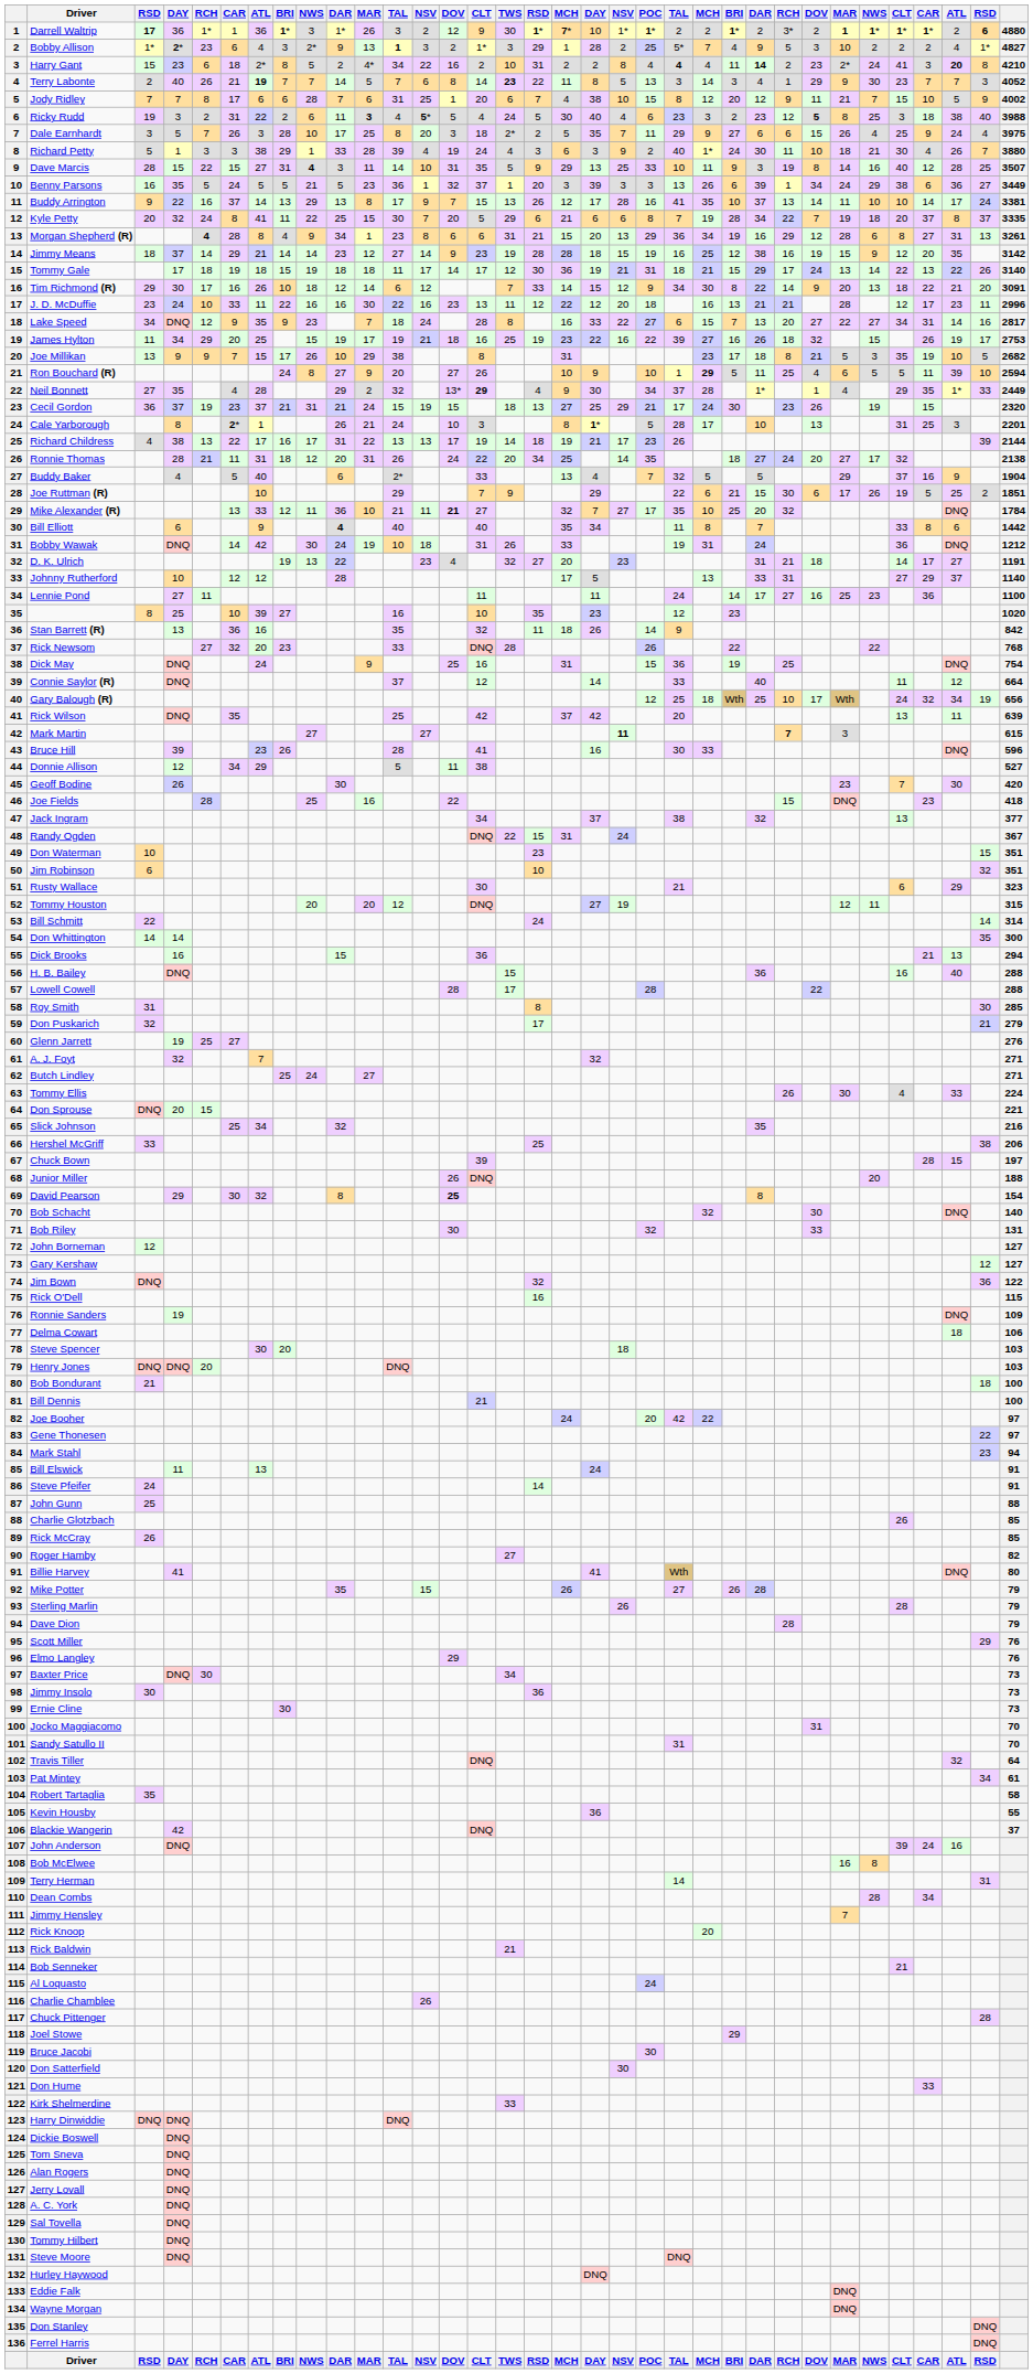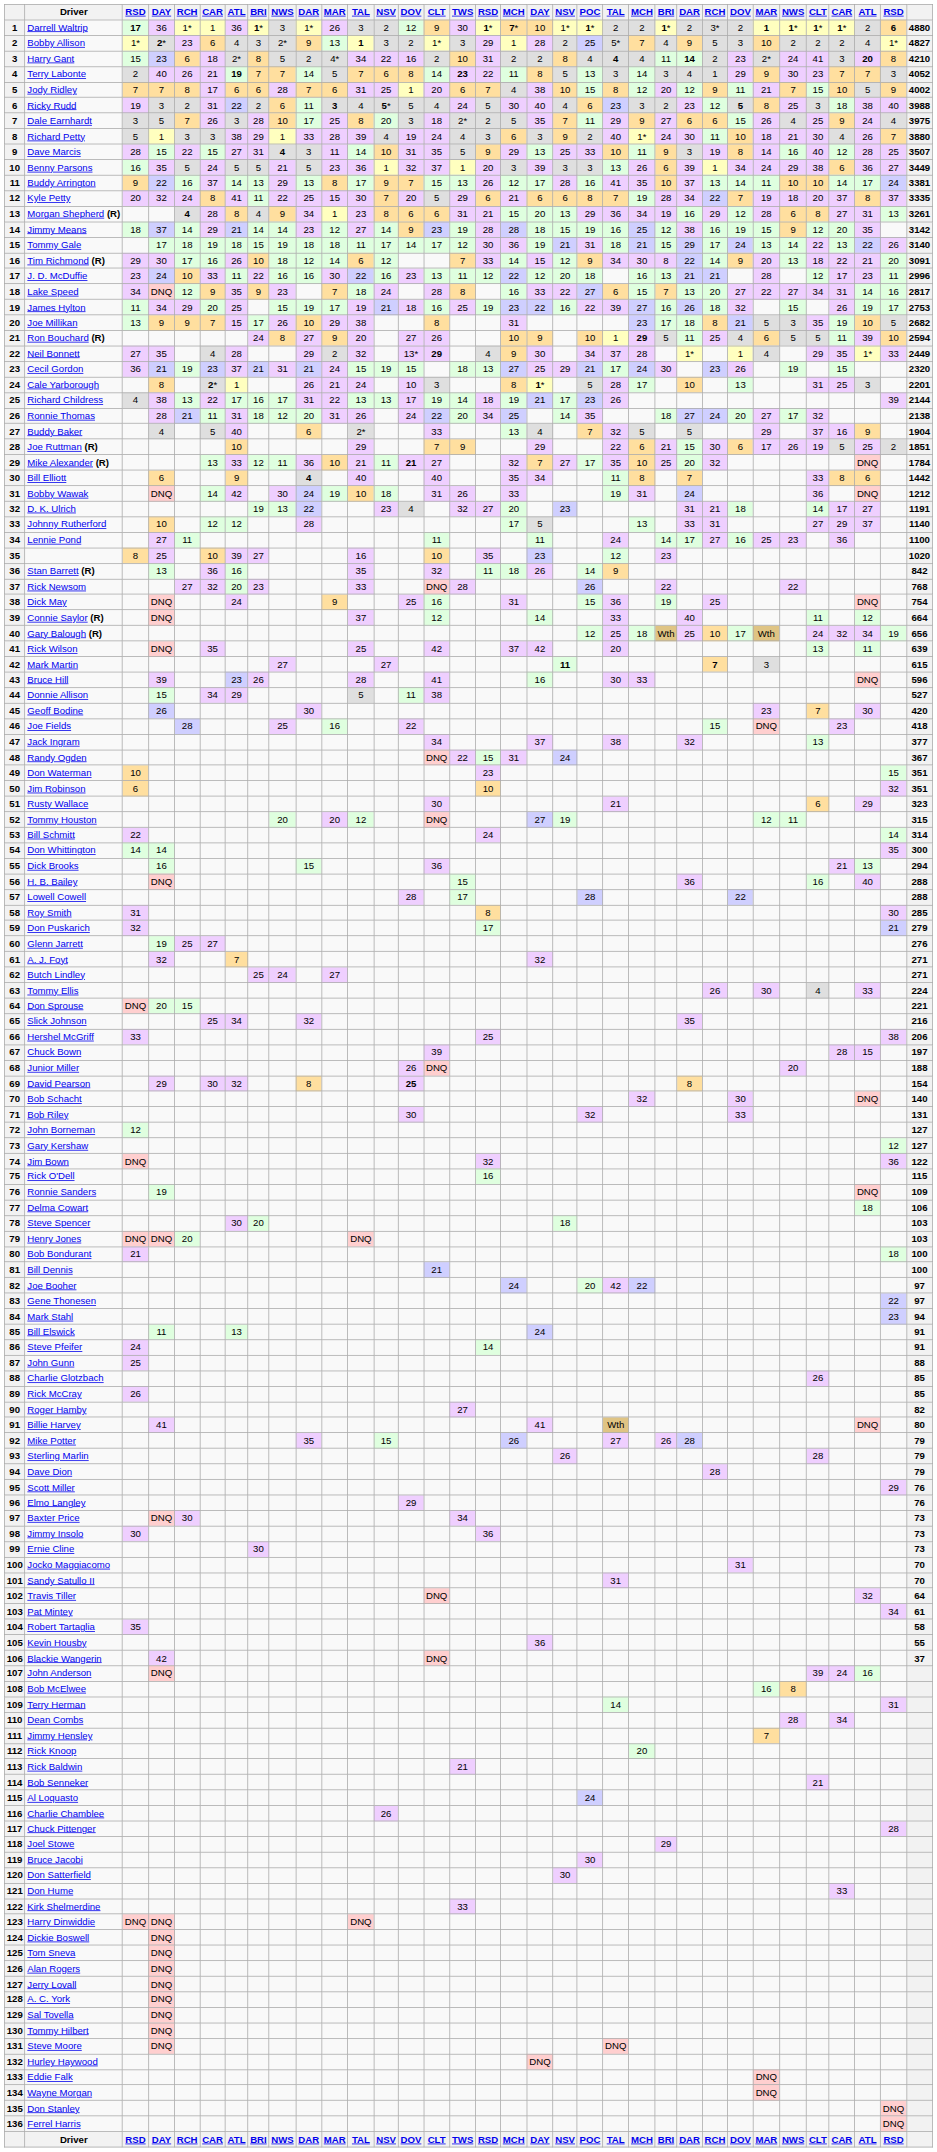Cecil Gordon | column 4: 37 -> 21
Donnie Allison | column 4: 12 -> 15
